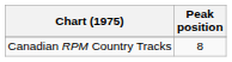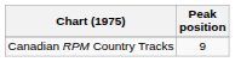Canadian RPM Country Tracks | Peak position: 8 -> 9
